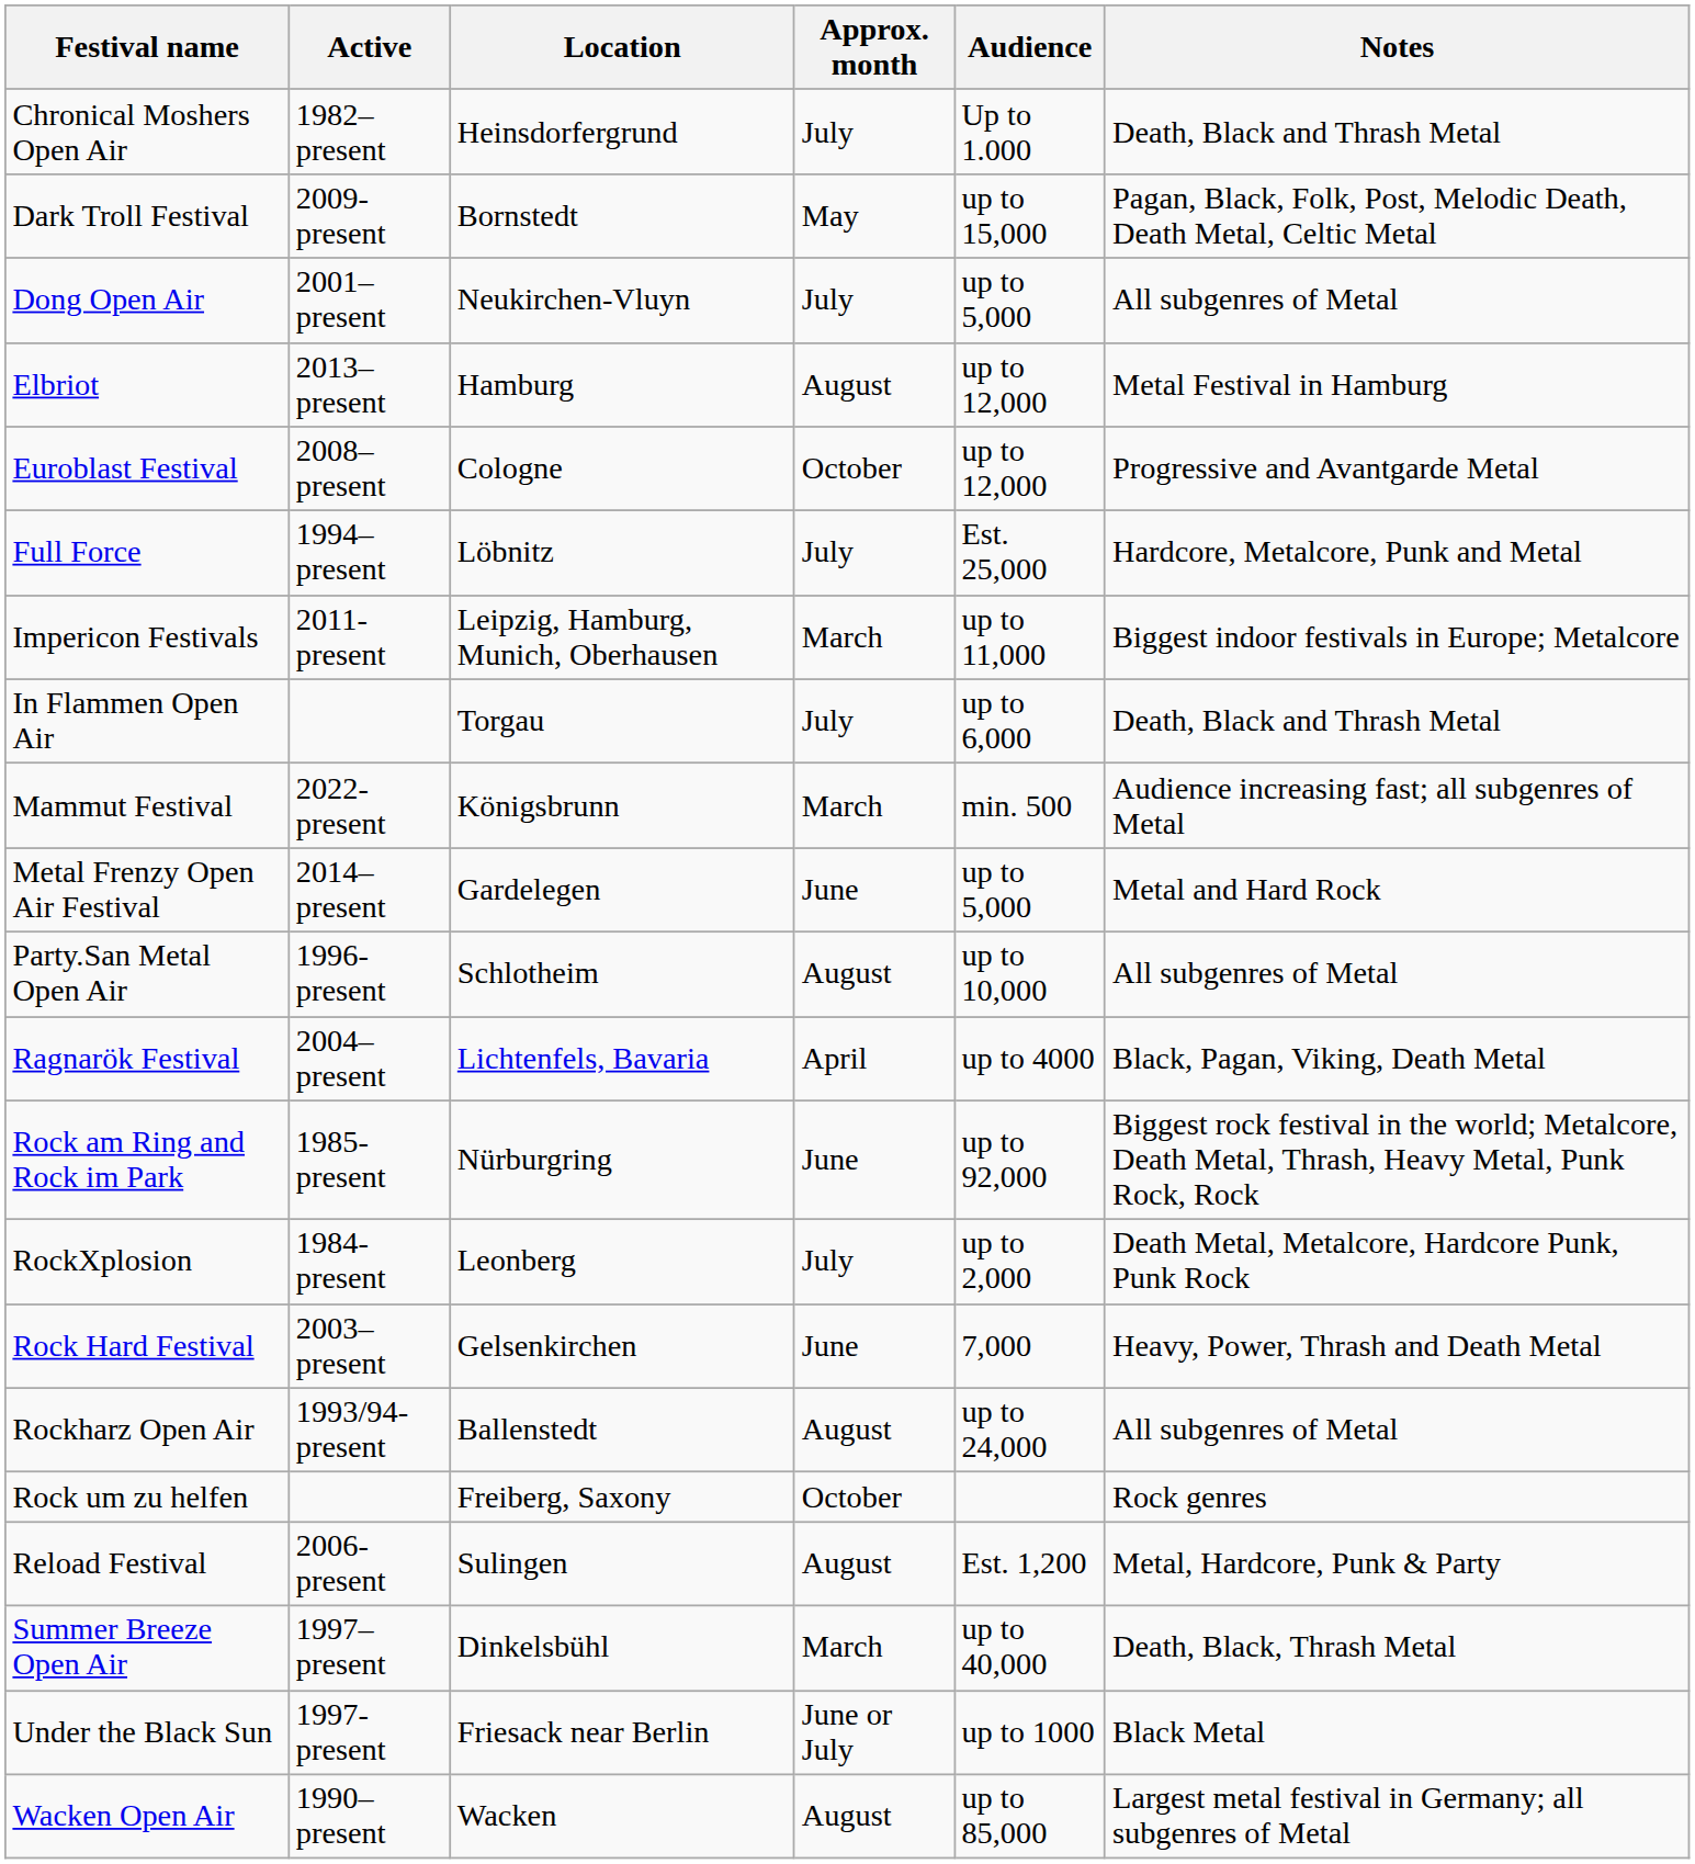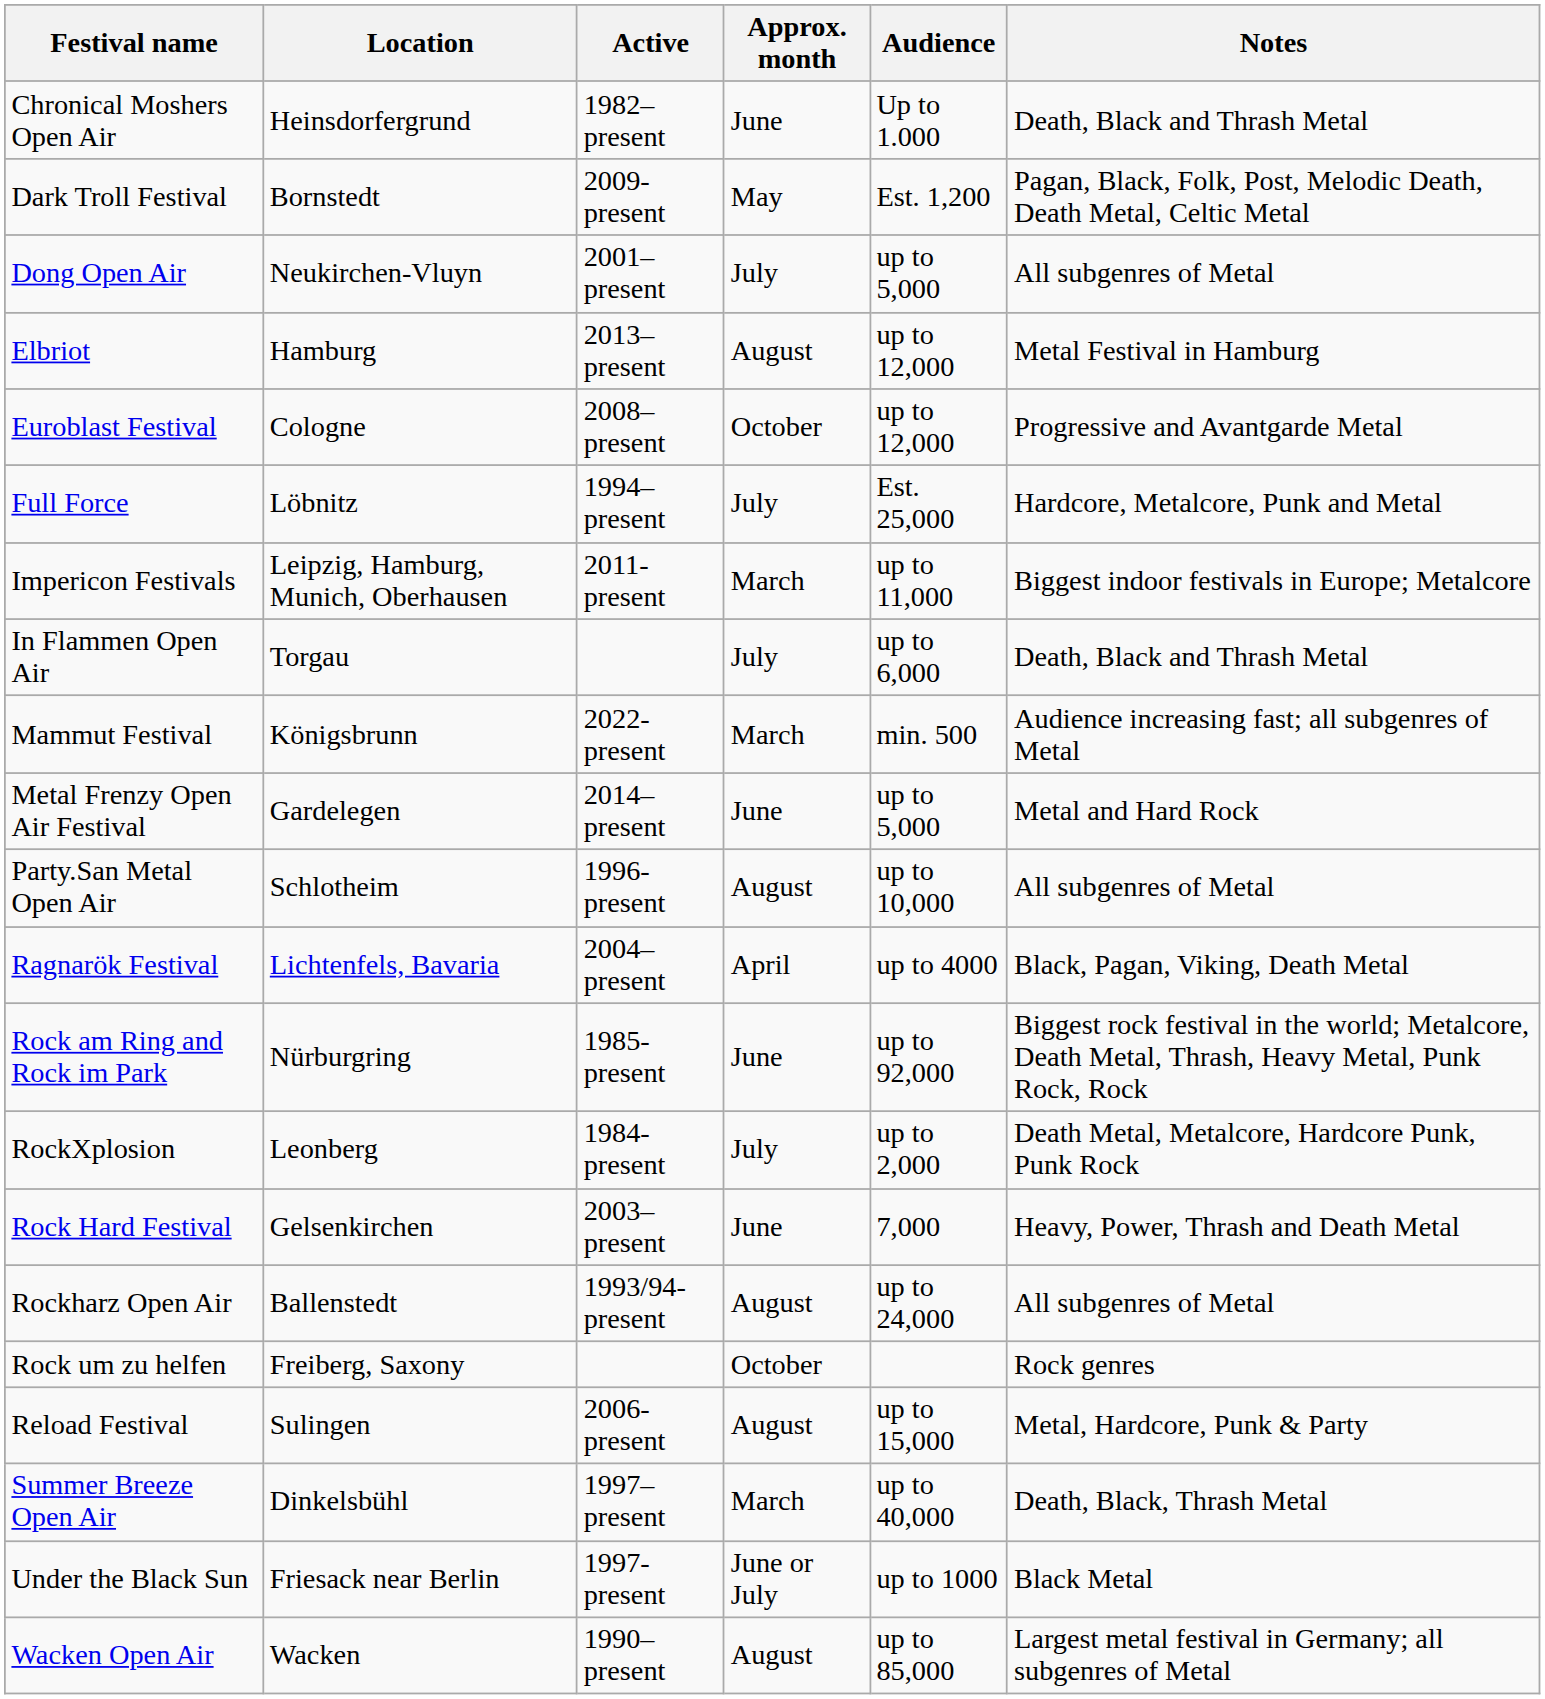columns swapped: Location <-> Active
Chronical Moshers Open Air | Approx. month: July -> June
Dark Troll Festival | Audience: up to 15,000 -> Est. 1,200
Reload Festival | Audience: Est. 1,200 -> up to 15,000
